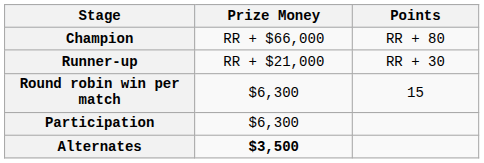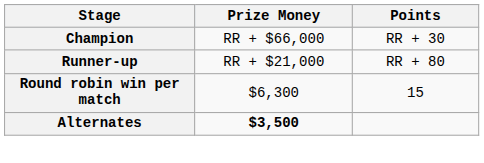Champion | Points: RR + 80 -> RR + 30
Runner-up | Points: RR + 30 -> RR + 80
- row: Participation | $6,300
